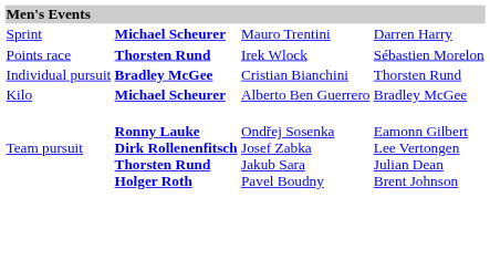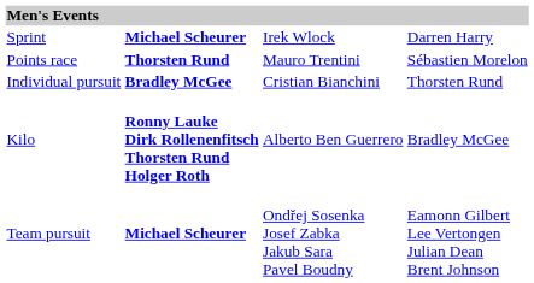Sprint | column 3: Mauro Trentini -> Irek Wlock
Points race | column 3: Irek Wlock -> Mauro Trentini
Kilo | column 2: Michael Scheurer -> Ronny Lauke Dirk Rollenenfitsch Thorsten Rund Holger Roth
Team pursuit | column 2: Ronny Lauke Dirk Rollenenfitsch Thorsten Rund Holger Roth -> Michael Scheurer
